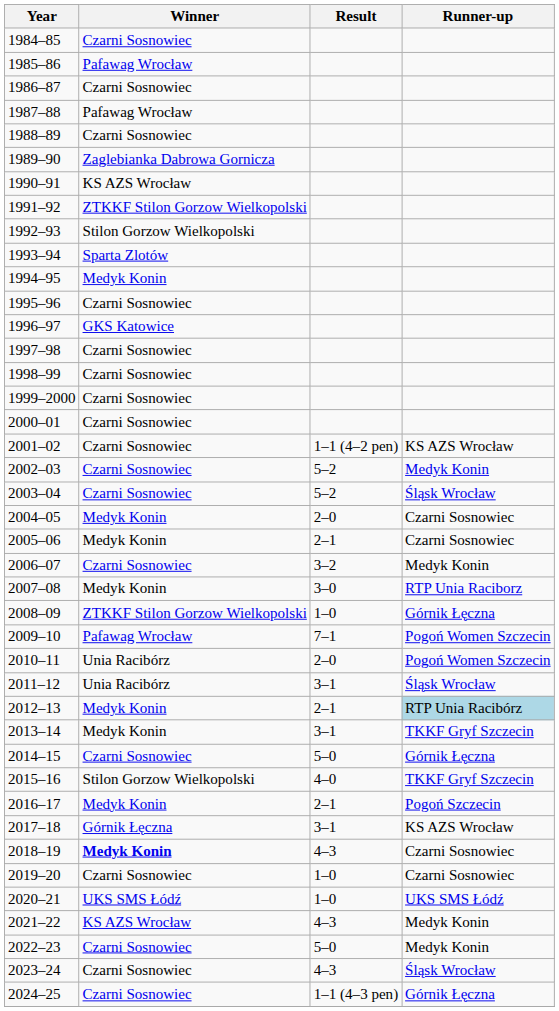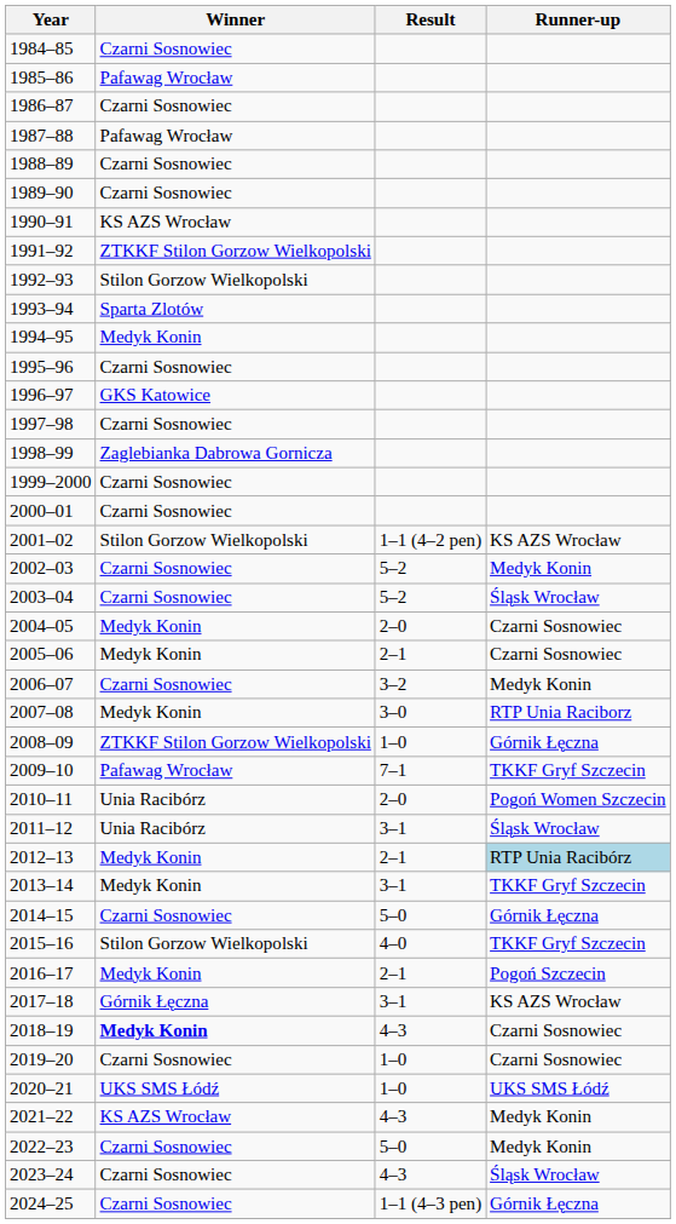1989–90 | Winner: Zaglebianka Dabrowa Gornicza -> Czarni Sosnowiec
1998–99 | Winner: Czarni Sosnowiec -> Zaglebianka Dabrowa Gornicza
2001–02 | Winner: Czarni Sosnowiec -> Stilon Gorzow Wielkopolski
2009–10 | Runner-up: Pogoń Women Szczecin -> TKKF Gryf Szczecin
